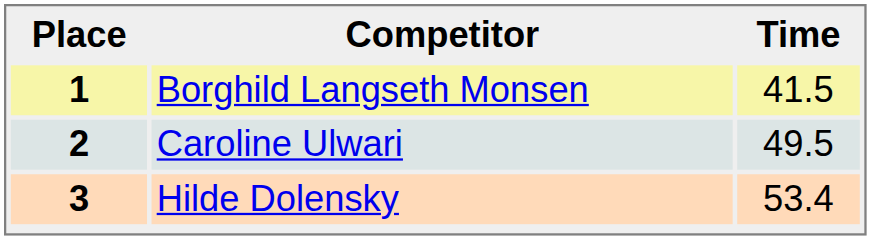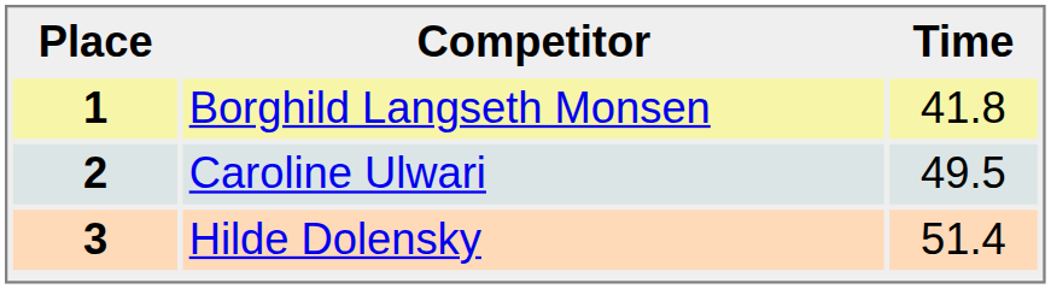1 | Time: 41.5 -> 41.8
3 | Time: 53.4 -> 51.4
